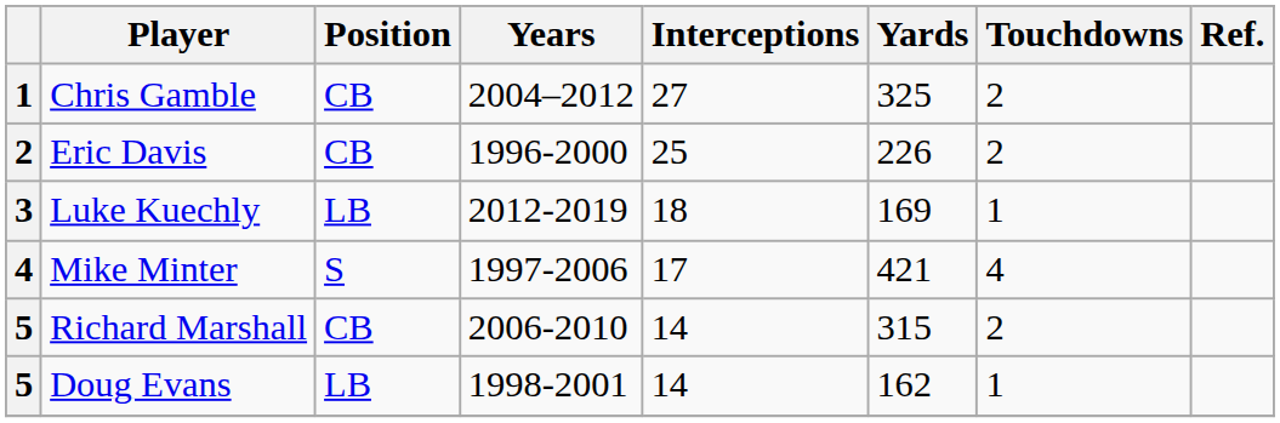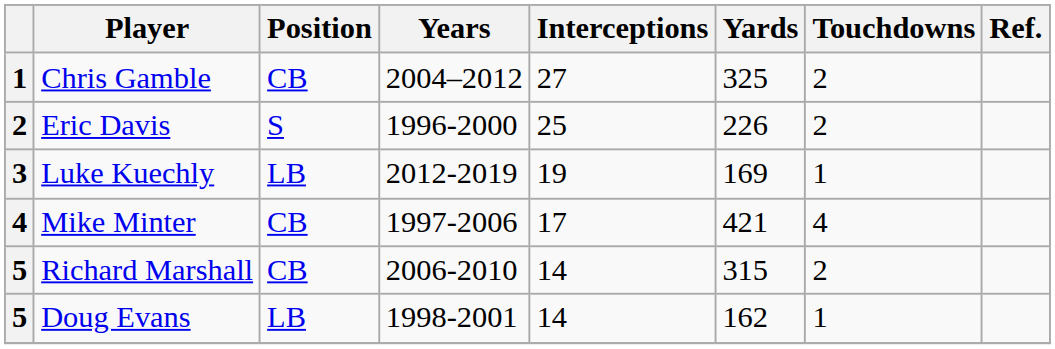Eric Davis | Position: CB -> S
Luke Kuechly | Interceptions: 18 -> 19
Mike Minter | Position: S -> CB
